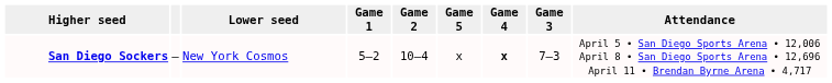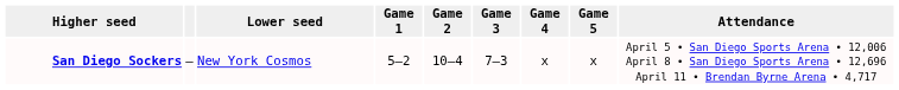columns swapped: Game 3 <-> Game 5
San Diego Sockers | Game 4: bold -> normal
